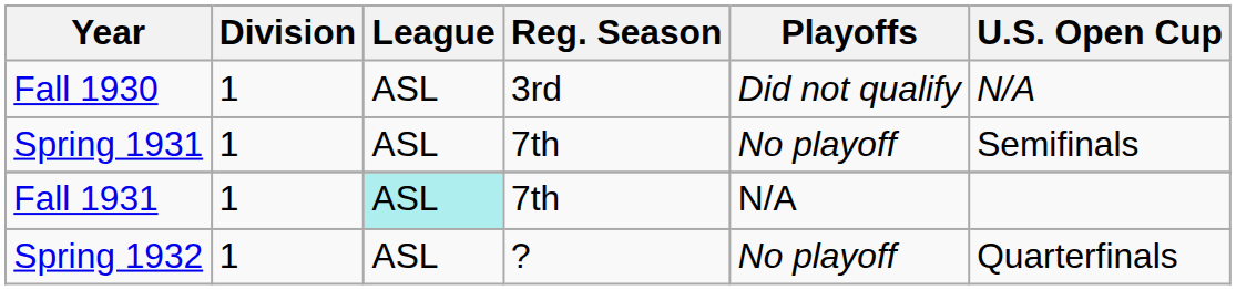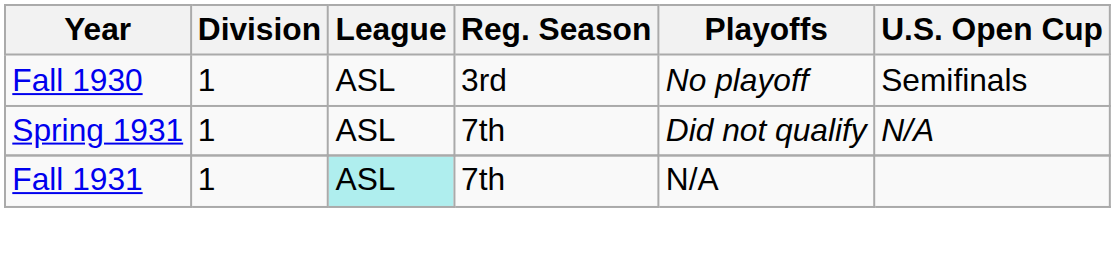Fall 1930 | Playoffs: Did not qualify -> No playoff
Fall 1930 | U.S. Open Cup: N/A -> Semifinals
Spring 1931 | Playoffs: No playoff -> Did not qualify
Spring 1931 | U.S. Open Cup: Semifinals -> N/A
- row: Spring 1932 | 1 | ASL | ? | No playoff | Quarterfinals
